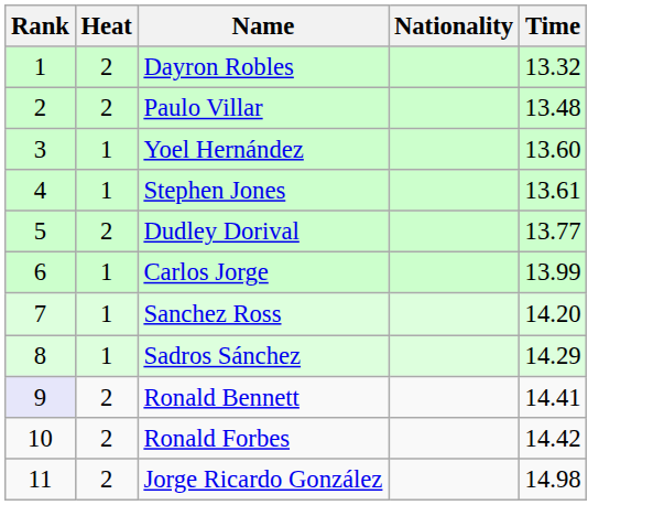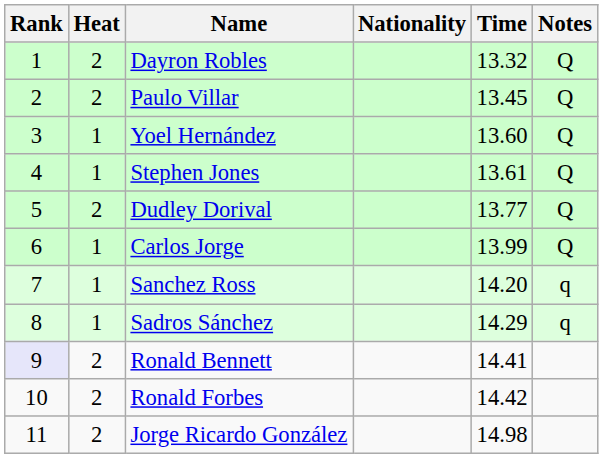+ column: Notes | Q | Q | Q | Q | Q | Q | q | q
Paulo Villar | Time: 13.48 -> 13.45
